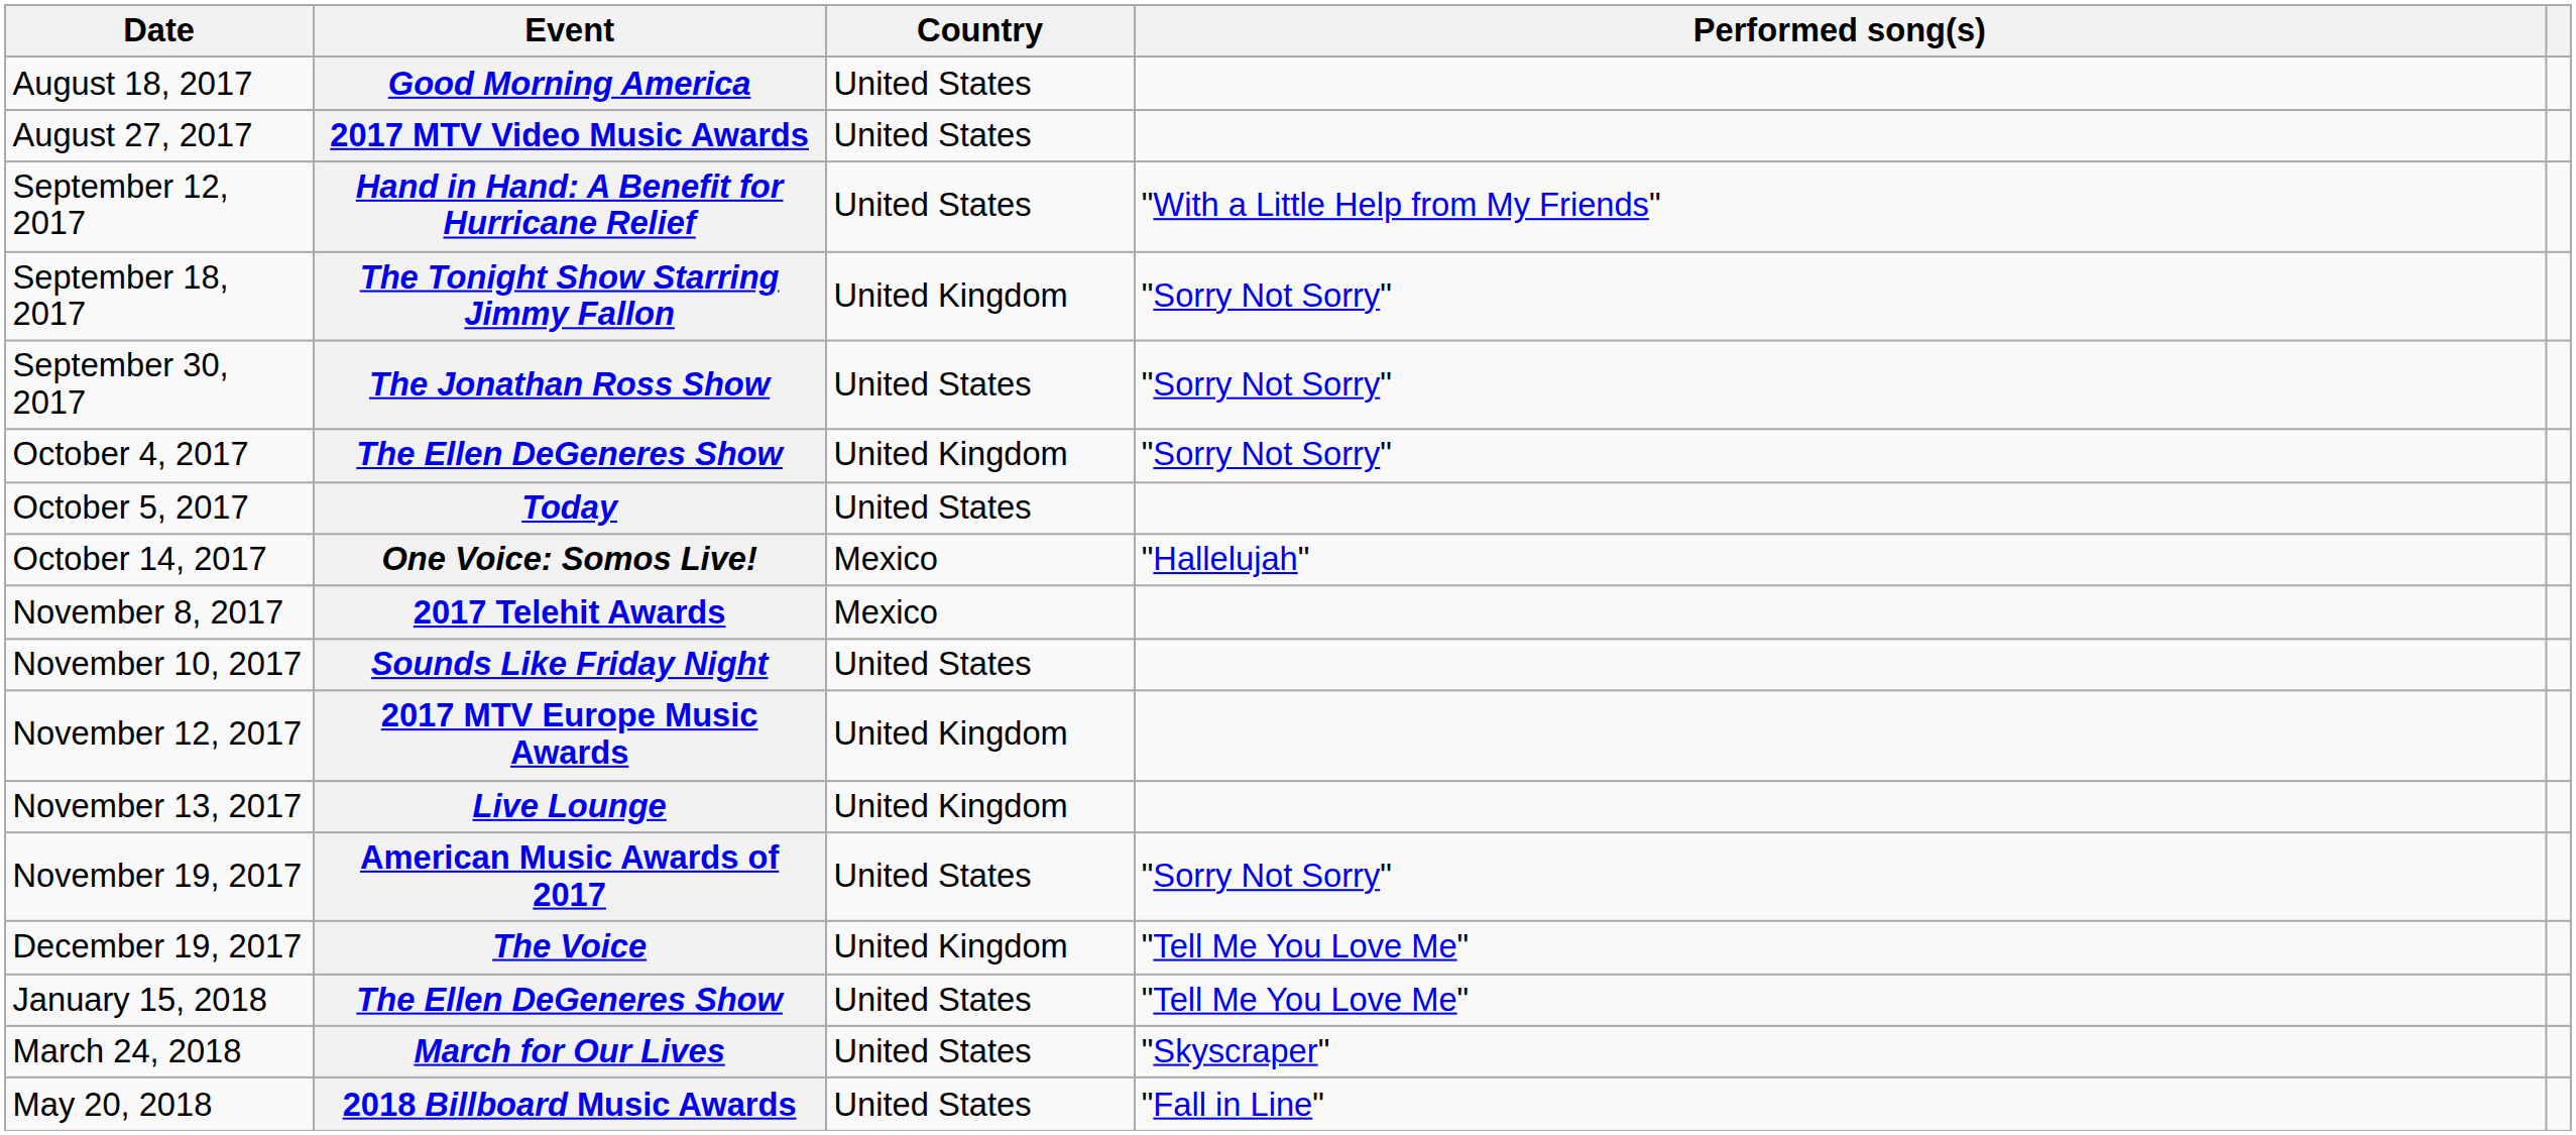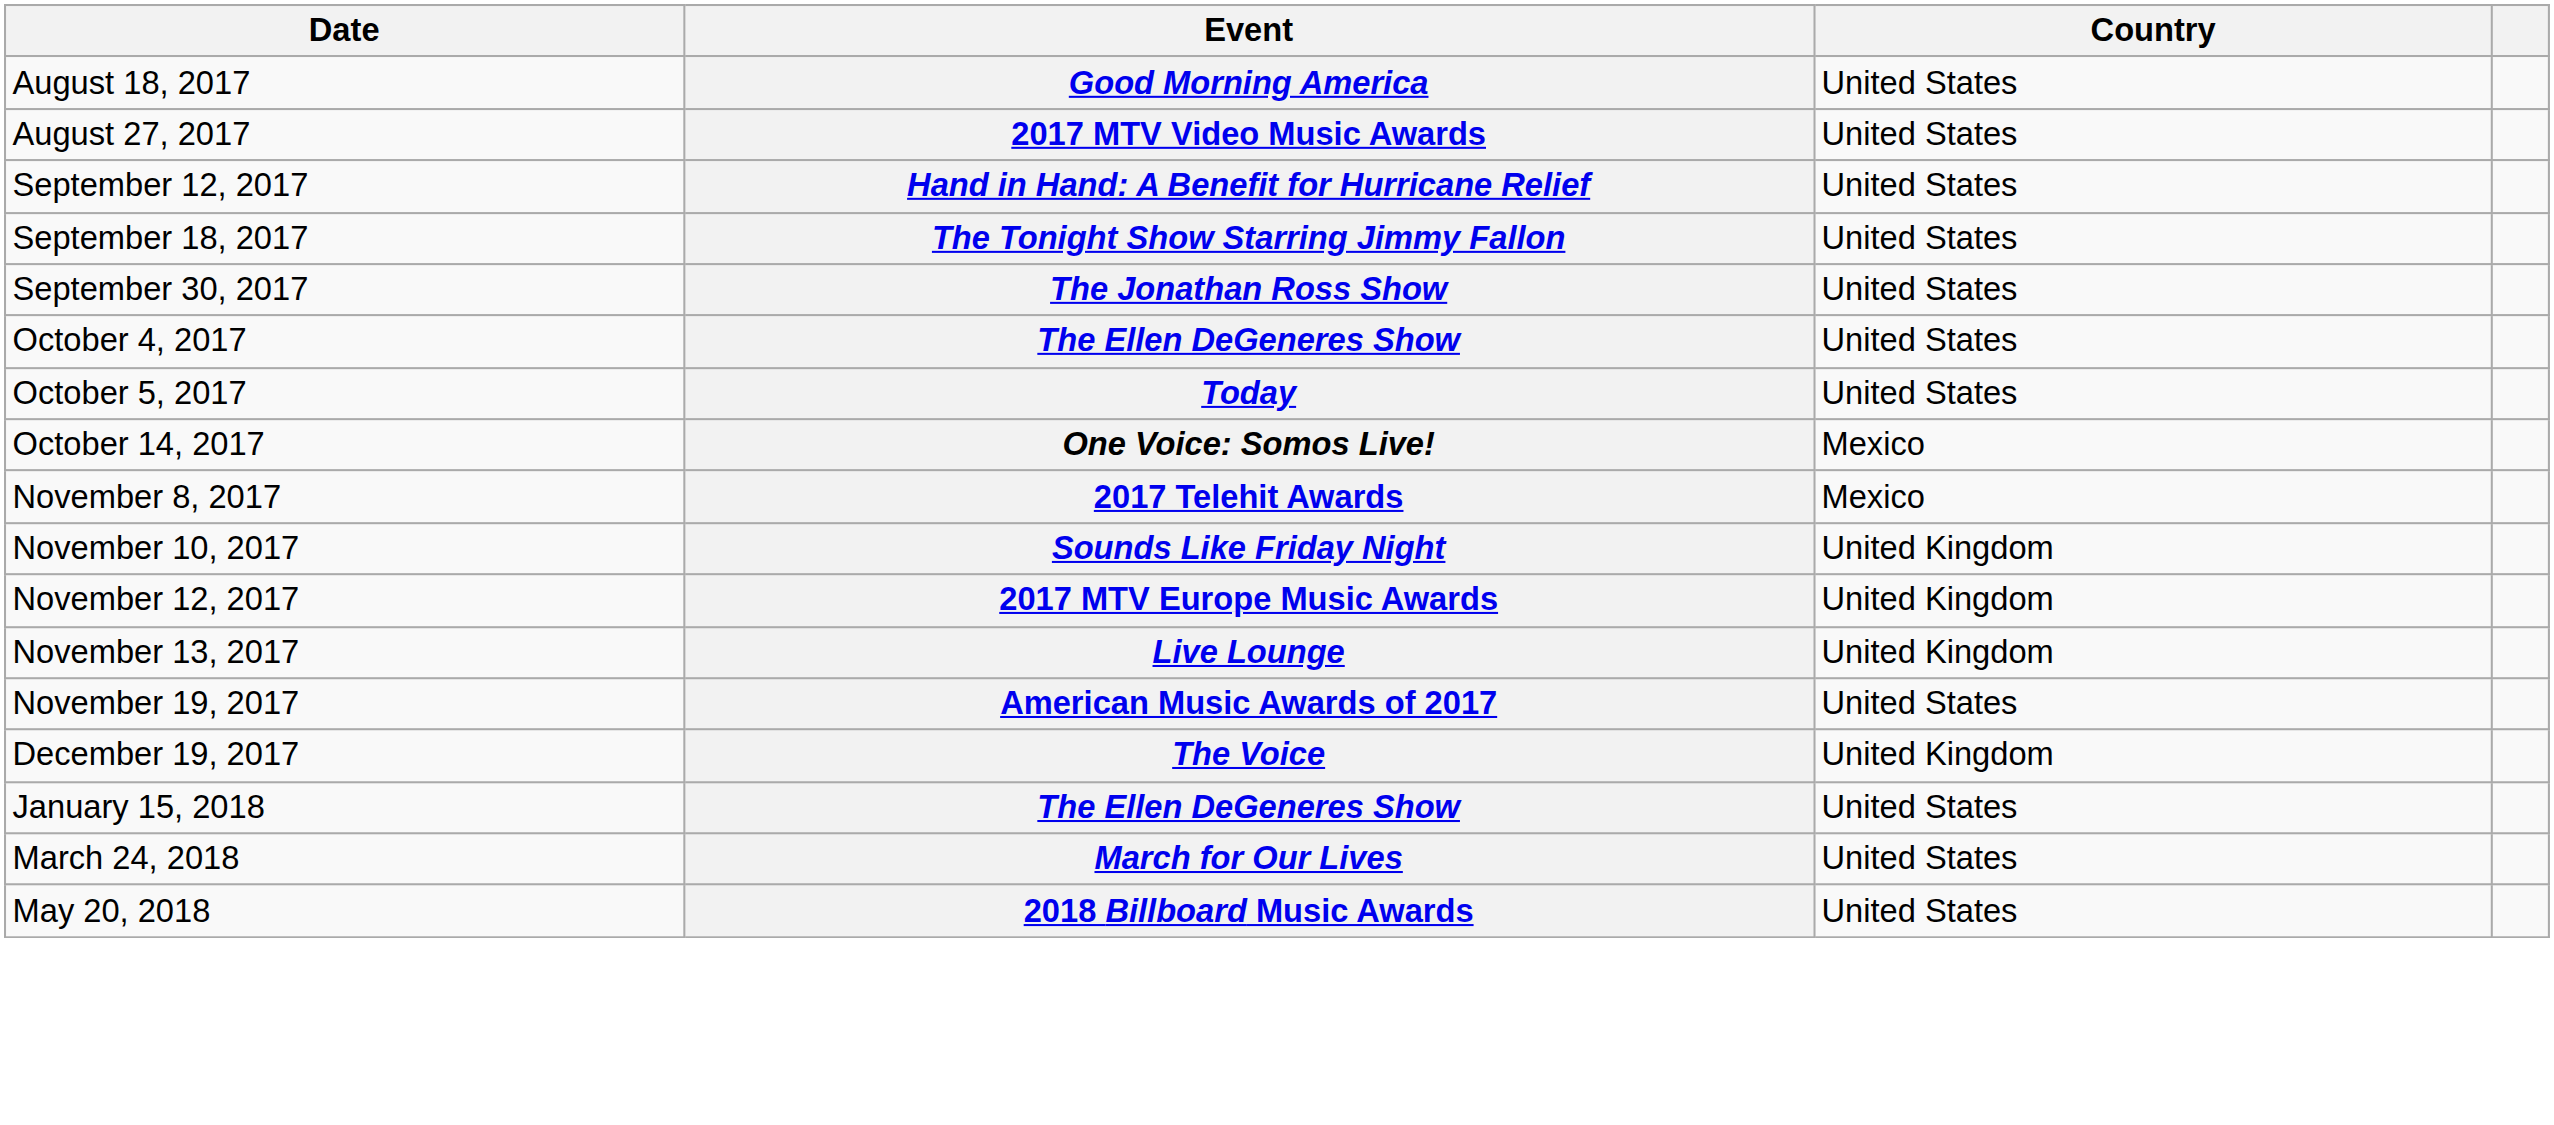- column: Performed song(s) | "With a Little Help from My Friends" | "Sorry Not Sorry" | "Sorry Not Sorry" | "Sorry Not Sorry" | "Hallelujah" | "Sorry Not Sorry" | "Tell Me You Love Me" | "Tell Me You Love Me" | "Skyscraper" | "Fall in Line"
The Tonight Show Starring Jimmy Fallon | Country: United Kingdom -> United States
October 4, 2017 / The Ellen DeGeneres Show | Country: United Kingdom -> United States
Sounds Like Friday Night | Country: United States -> United Kingdom
